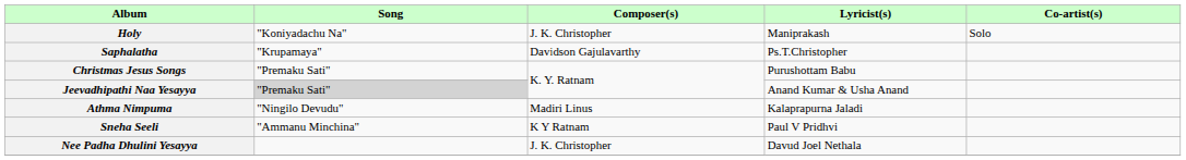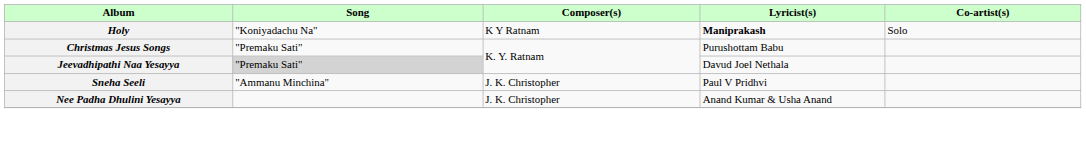Holy | Composer(s): J. K. Christopher -> K Y Ratnam
Holy | Lyricist(s): normal -> bold
- row: Saphalatha | "Krupamaya" | Davidson Gajulavarthy | Ps.T.Christopher
Jeevadhipathi Naa Yesayya | Lyricist(s): Anand Kumar & Usha Anand -> Davud Joel Nethala
- row: Athma Nimpuma | "Ningilo Devudu" | Madiri Linus | Kalaprapurna Jaladi
Sneha Seeli | Composer(s): K Y Ratnam -> J. K. Christopher
Nee Padha Dhulini Yesayya | Lyricist(s): Davud Joel Nethala -> Anand Kumar & Usha Anand
